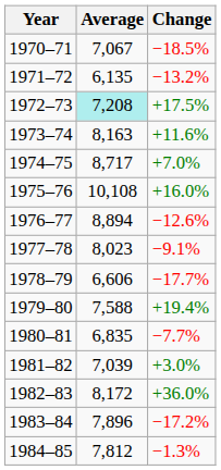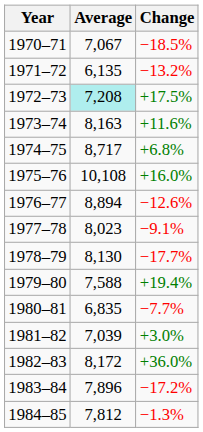1974–75 | Change: +7.0% -> +6.8%
1978–79 | Average: 6,606 -> 8,130
